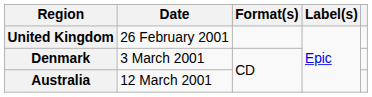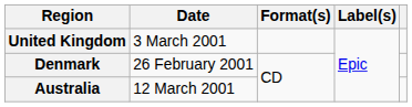United Kingdom | Date: 26 February 2001 -> 3 March 2001
Denmark | Date: 3 March 2001 -> 26 February 2001
